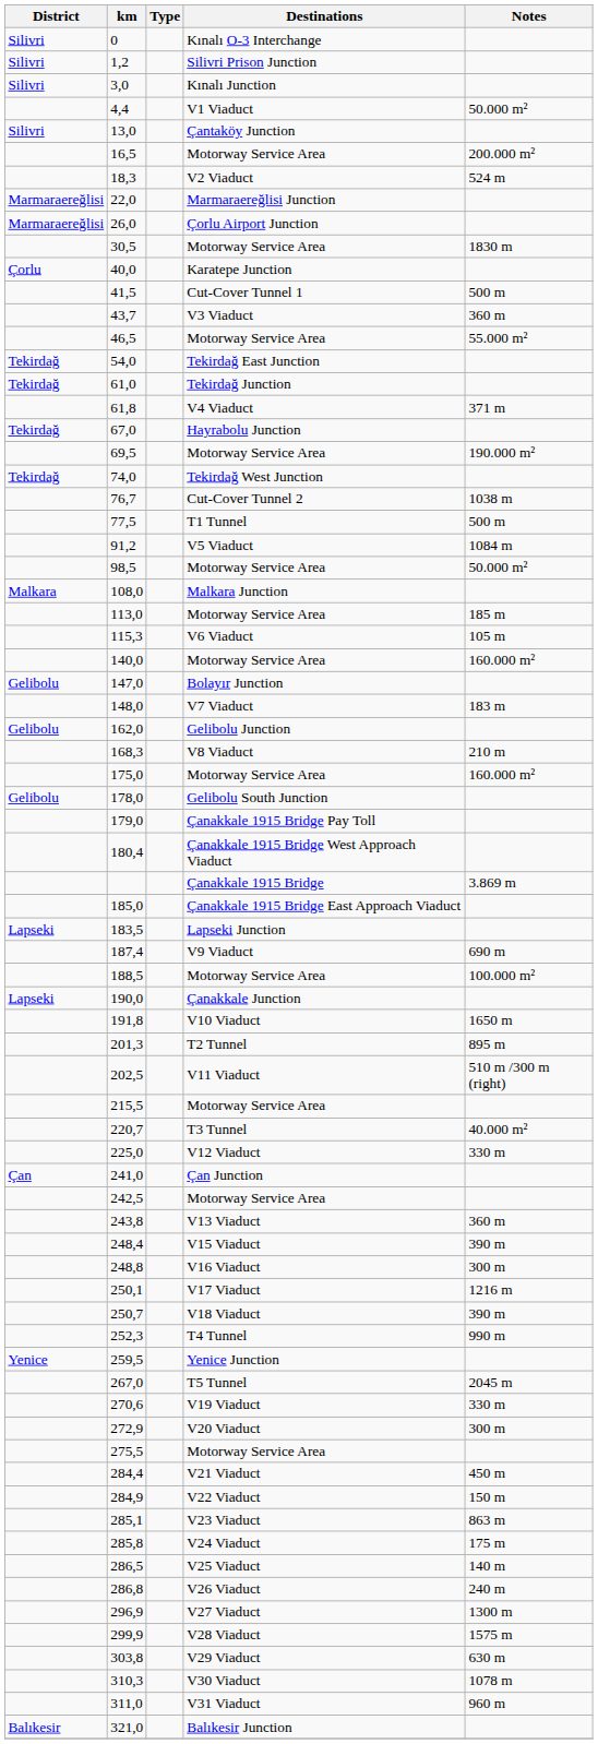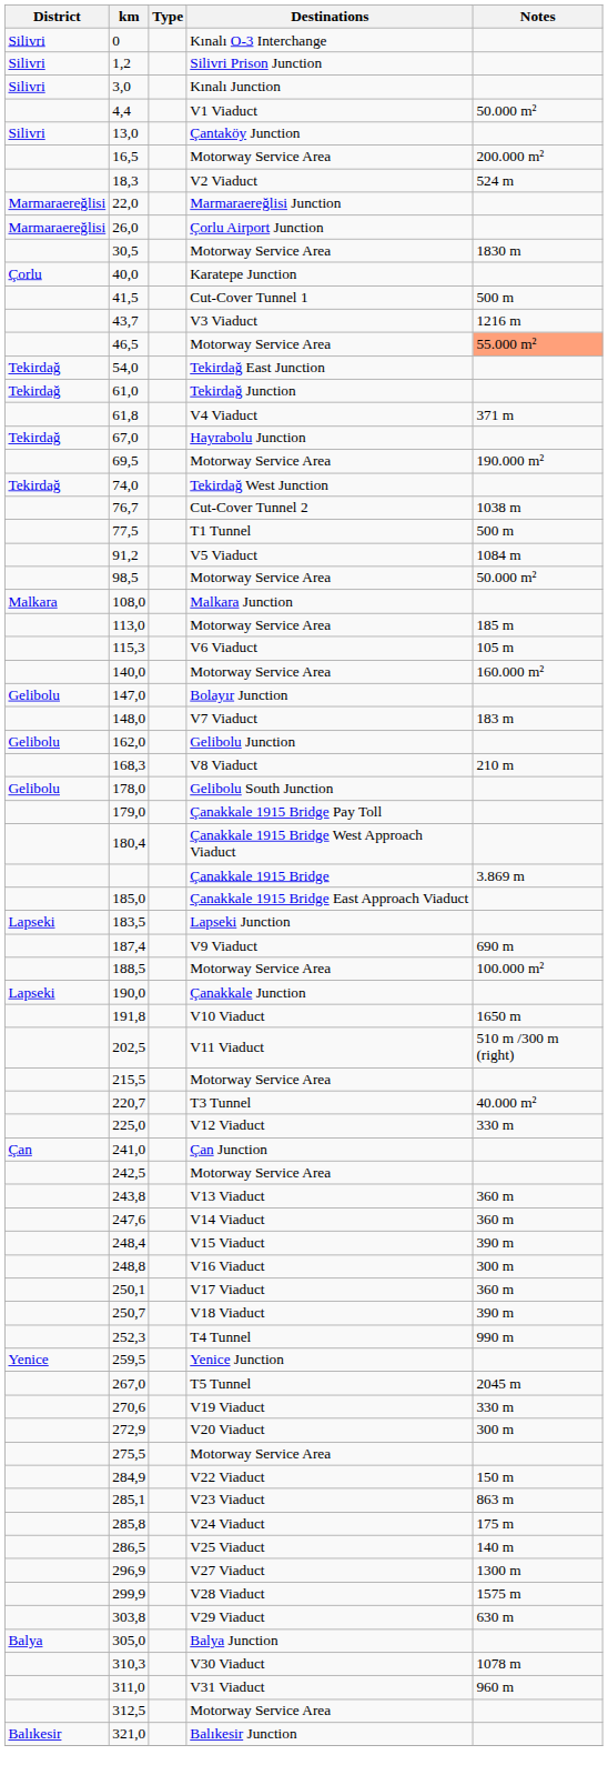43,7 | Notes: 360 m -> 1216 m
46,5 | Notes: no background -> lightsalmon background
- row: 175,0 | Motorway Service Area | 160.000 m²
- row: 201,3 | T2 Tunnel | 895 m
+ row: 247,6 | V14 Viaduct | 360 m
250,1 | Notes: 1216 m -> 360 m
- row: 284,4 | V21 Viaduct | 450 m
- row: 286,8 | V26 Viaduct | 240 m
+ row: Balya | 305,0 | Balya Junction
+ row: 312,5 | Motorway Service Area
